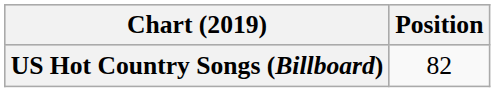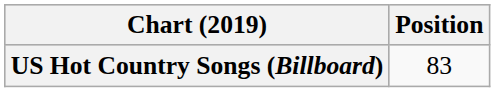US Hot Country Songs (Billboard) | Position: 82 -> 83
